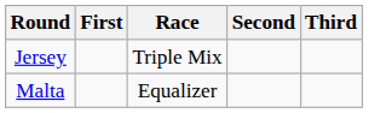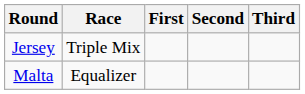columns swapped: Race <-> First
